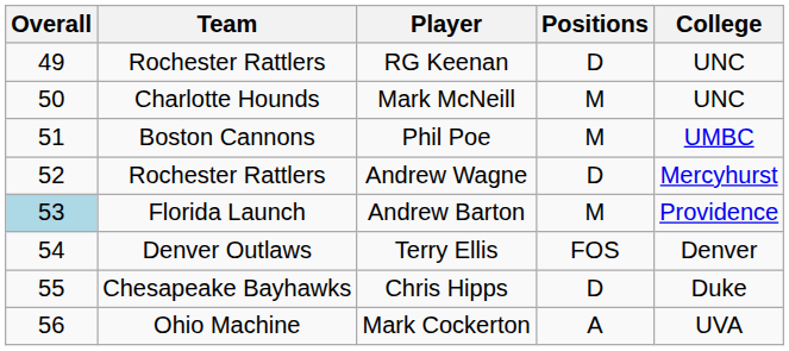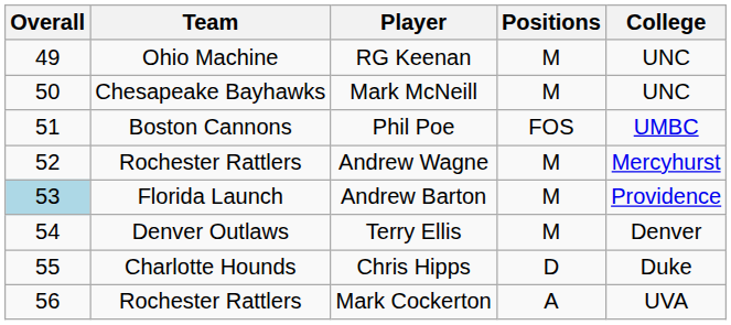RG Keenan | Team: Rochester Rattlers -> Ohio Machine
RG Keenan | Positions: D -> M
Mark McNeill | Team: Charlotte Hounds -> Chesapeake Bayhawks
Phil Poe | Positions: M -> FOS
Andrew Wagne | Positions: D -> M
Terry Ellis | Positions: FOS -> M
Chris Hipps | Team: Chesapeake Bayhawks -> Charlotte Hounds
Mark Cockerton | Team: Ohio Machine -> Rochester Rattlers
